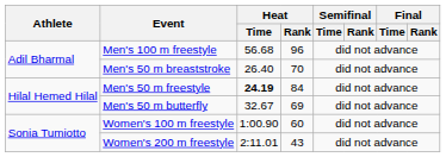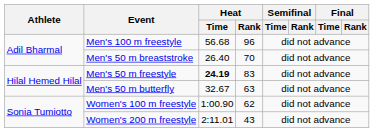Men's 50 m freestyle | Heat / Rank: 84 -> 83
Men's 50 m butterfly | Heat / Rank: 69 -> 63
Women's 100 m freestyle | Heat / Rank: 60 -> 62
